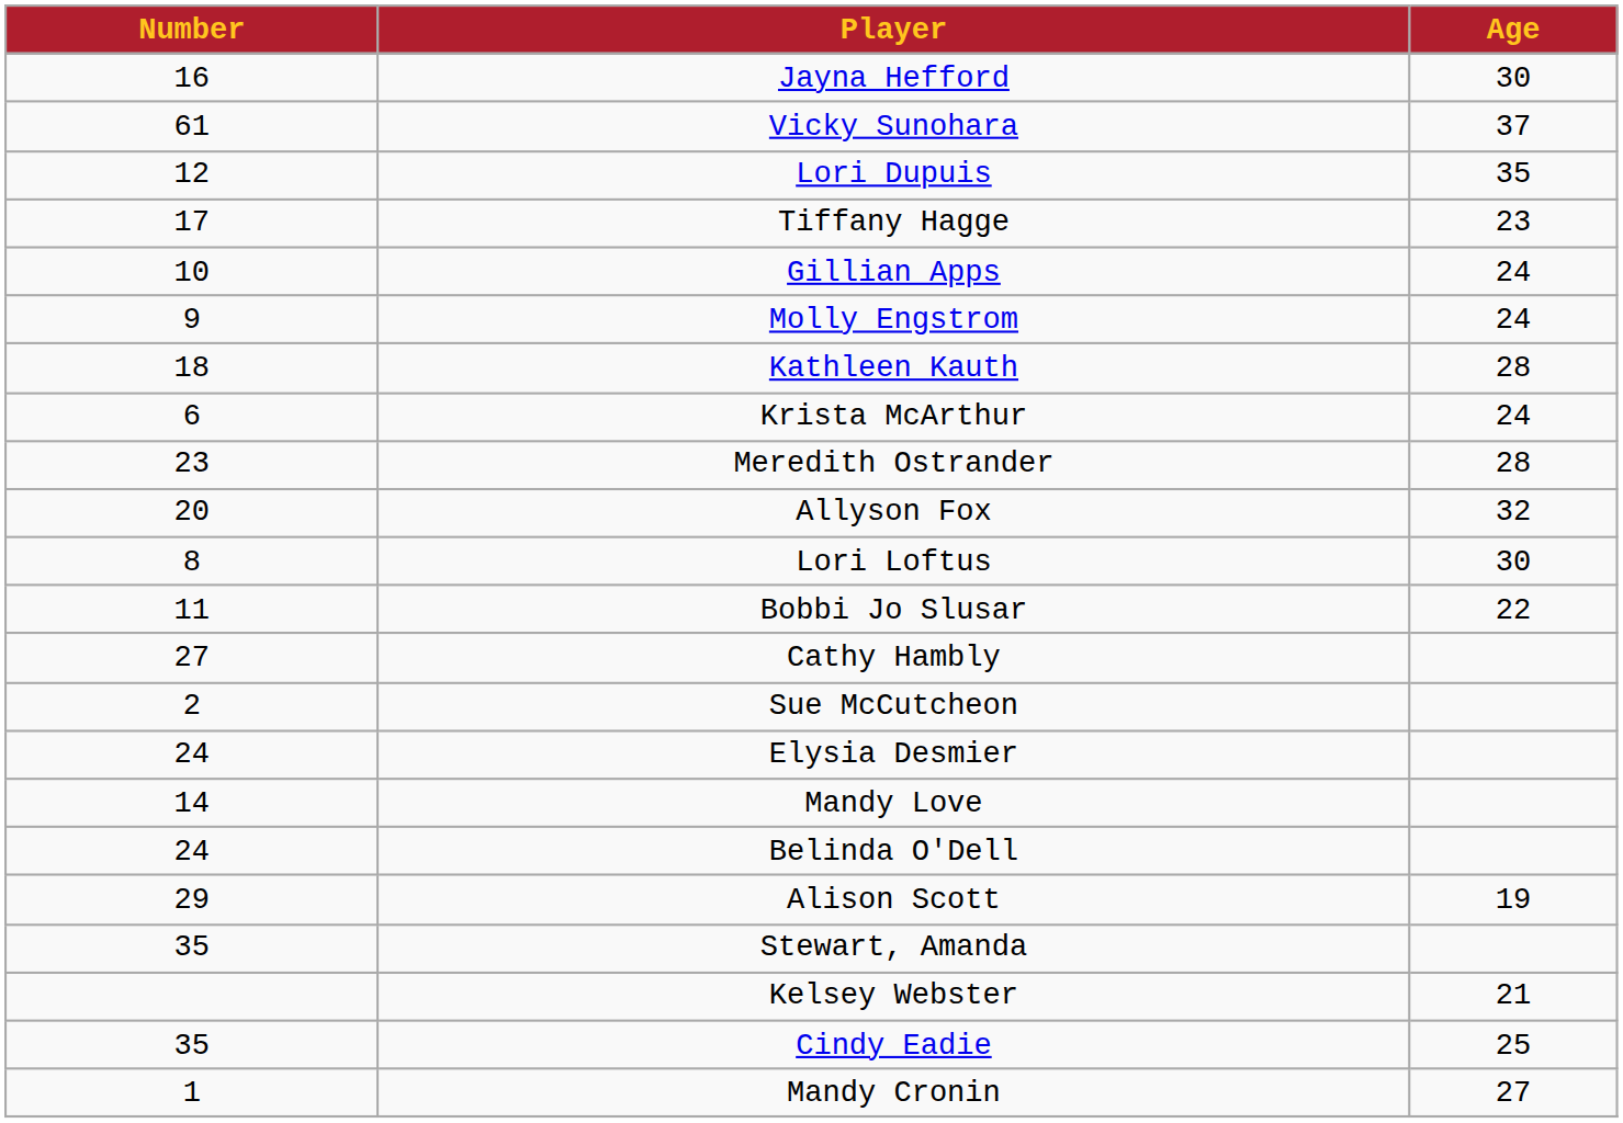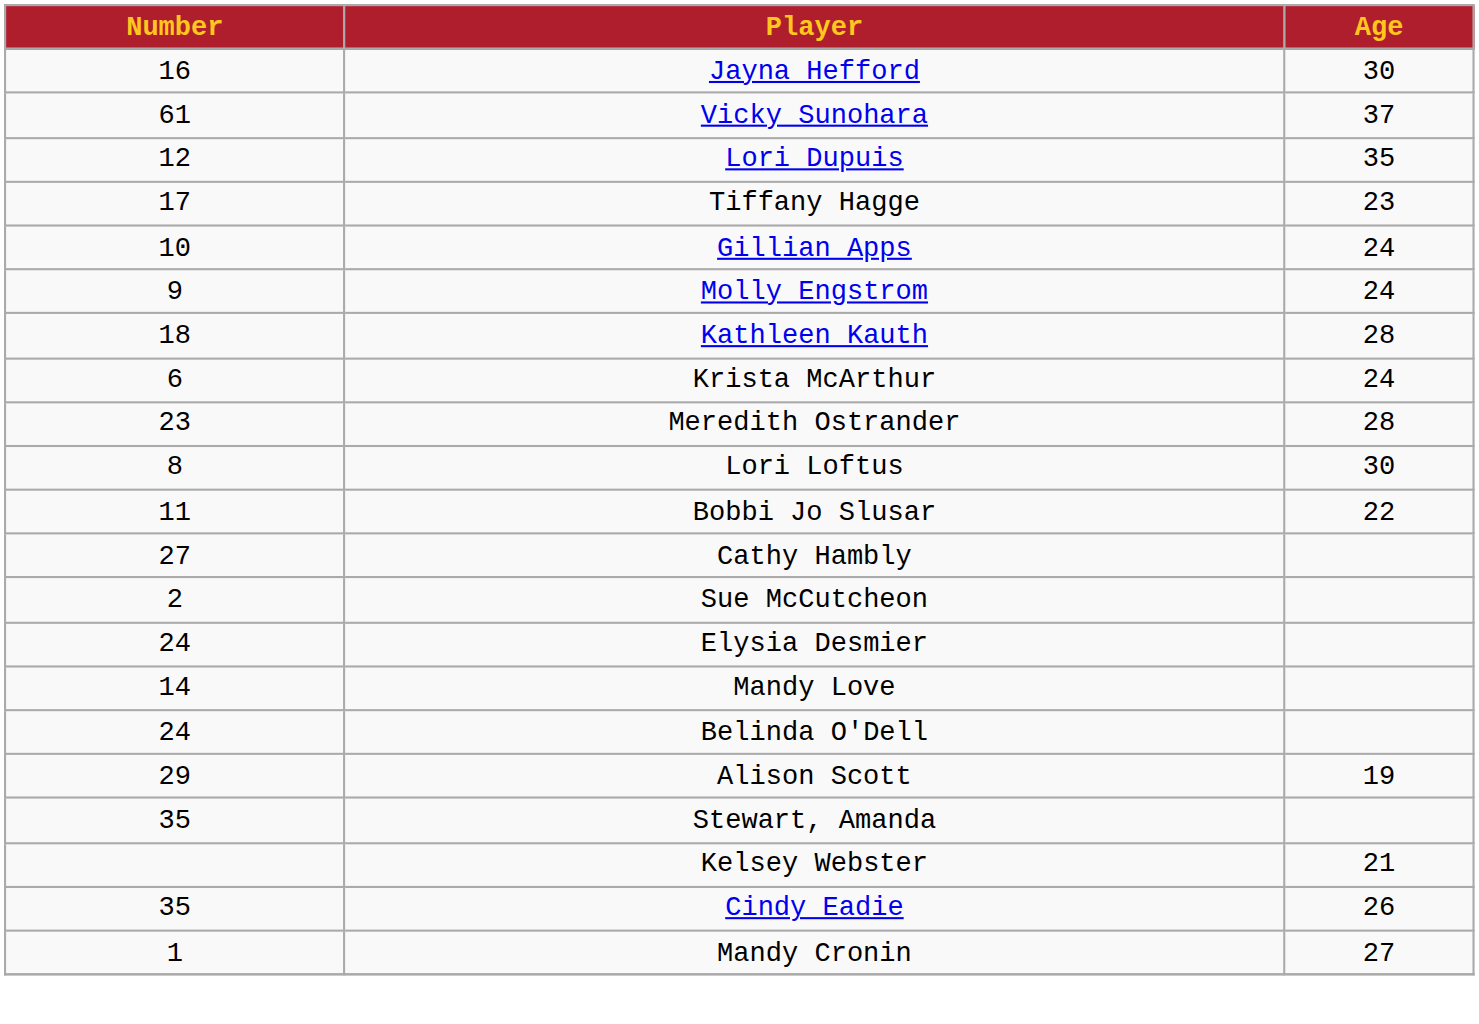- row: 20 | Allyson Fox | 32
Cindy Eadie | Age: 25 -> 26
